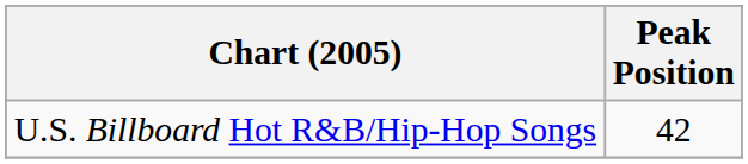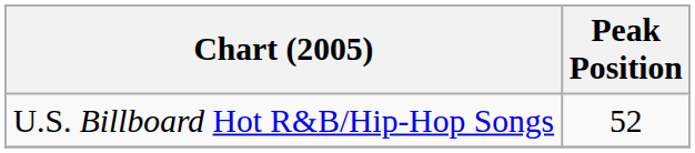U.S. Billboard Hot R&B/Hip-Hop Songs | Peak Position: 42 -> 52
